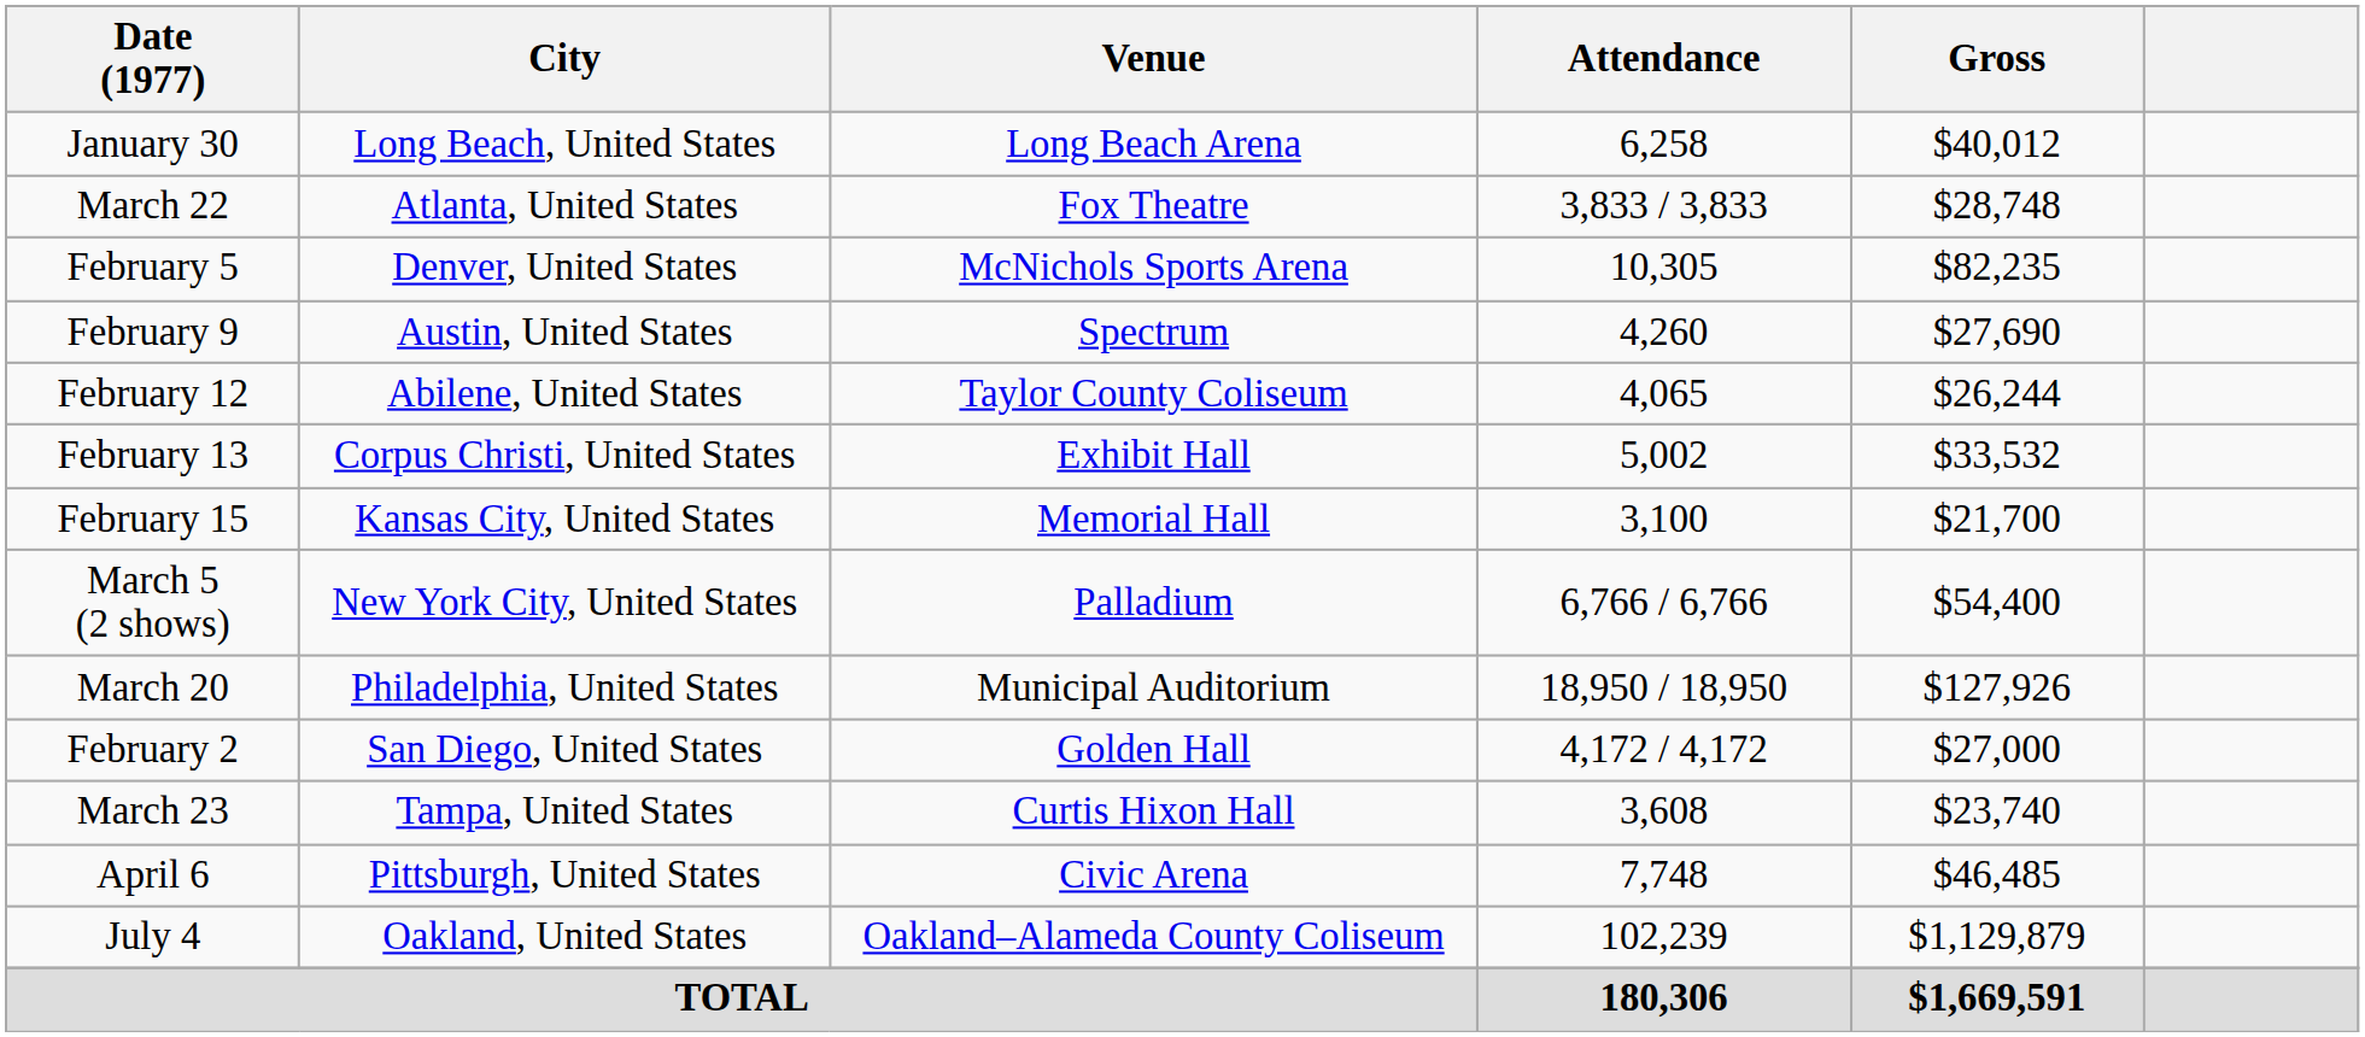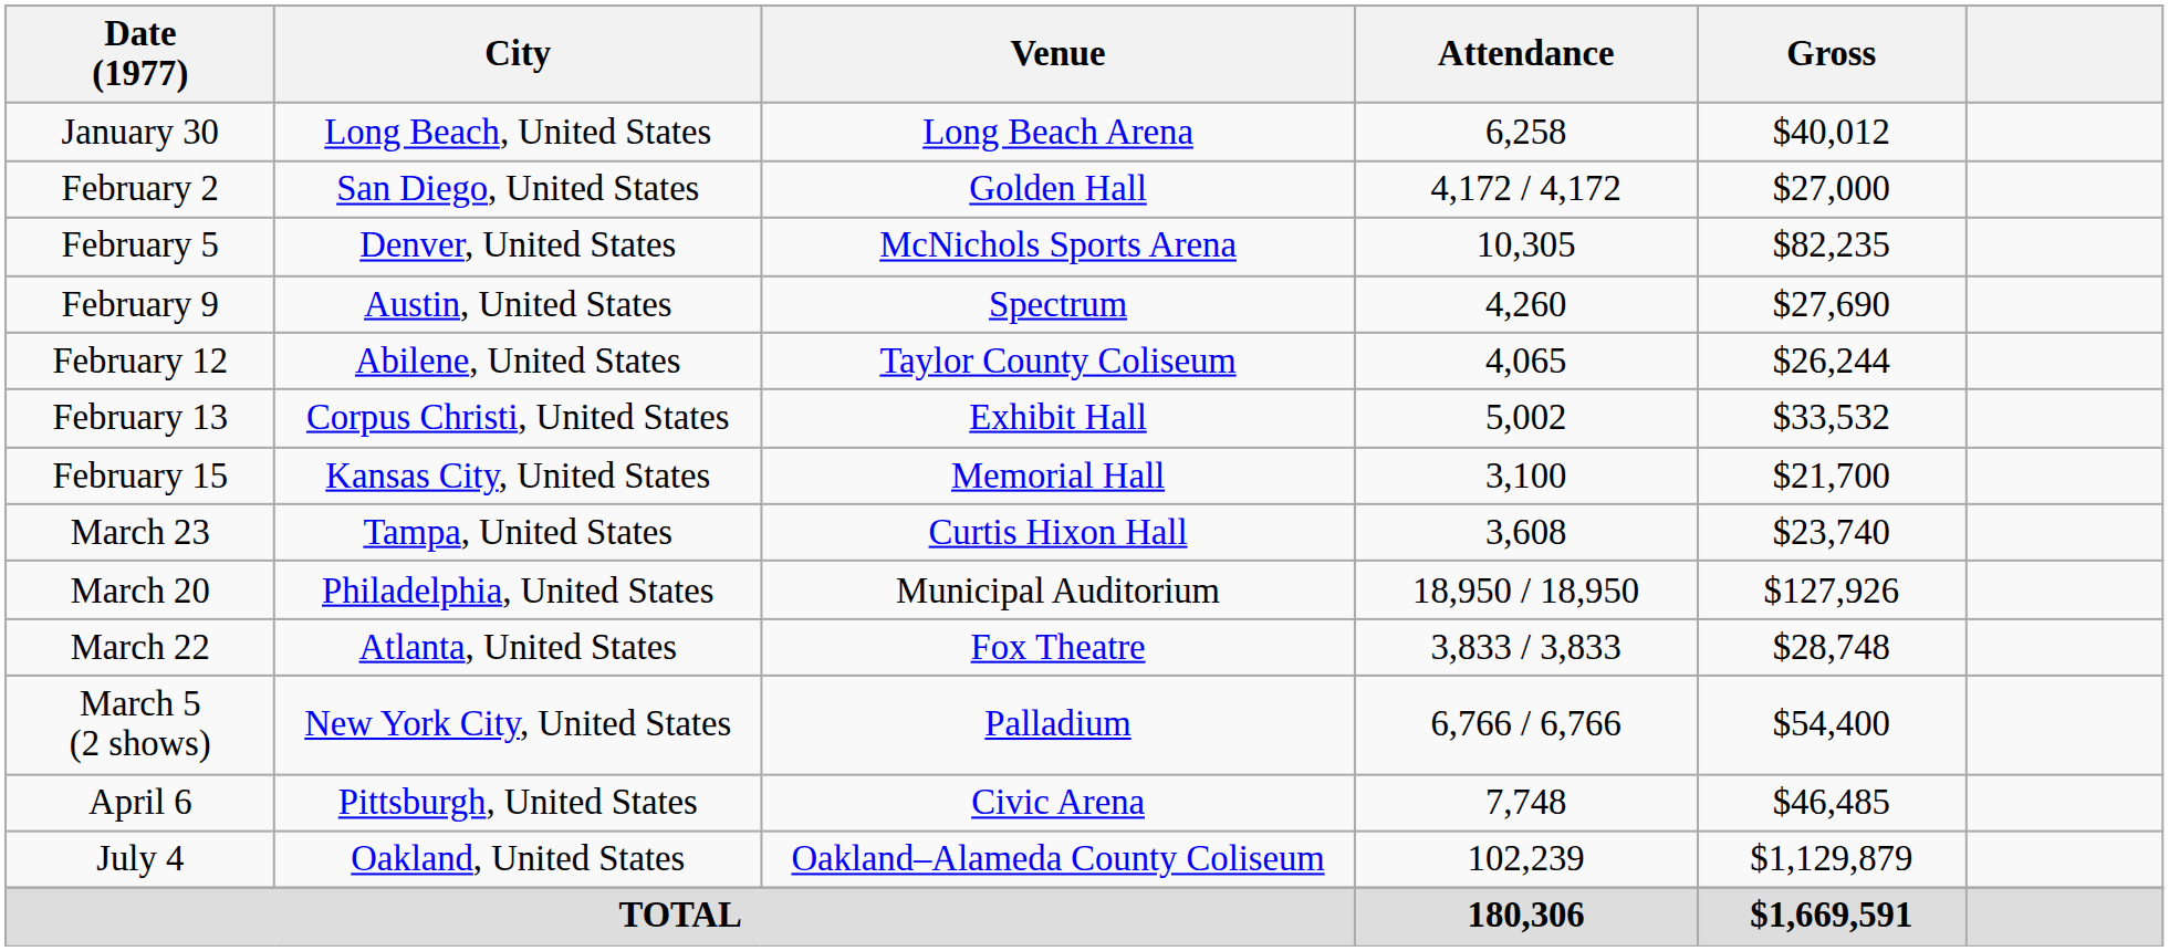rows swapped: February 2 <-> March 22
rows swapped: March 5 (2 shows) <-> March 23
